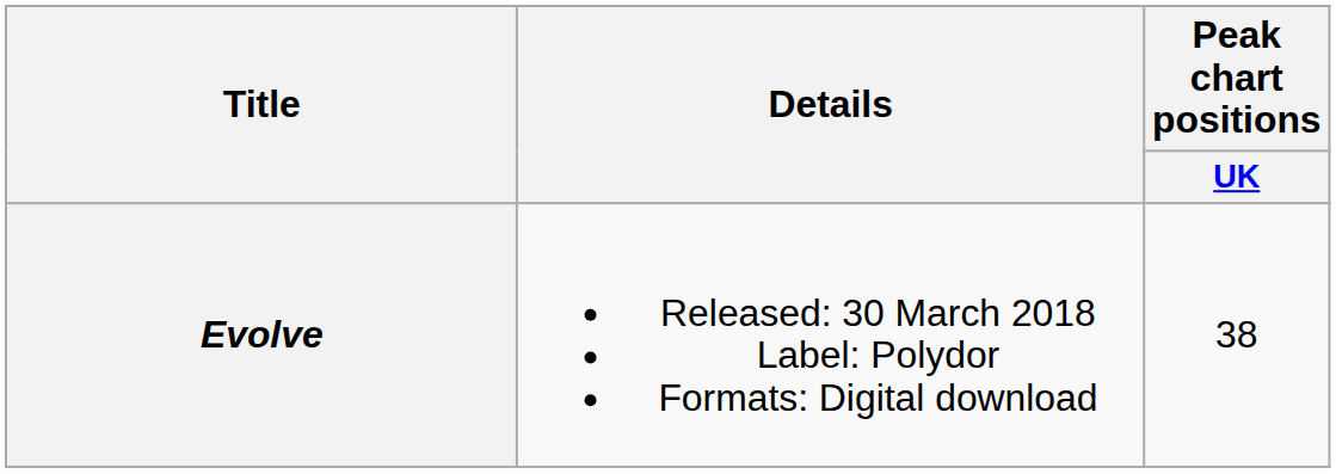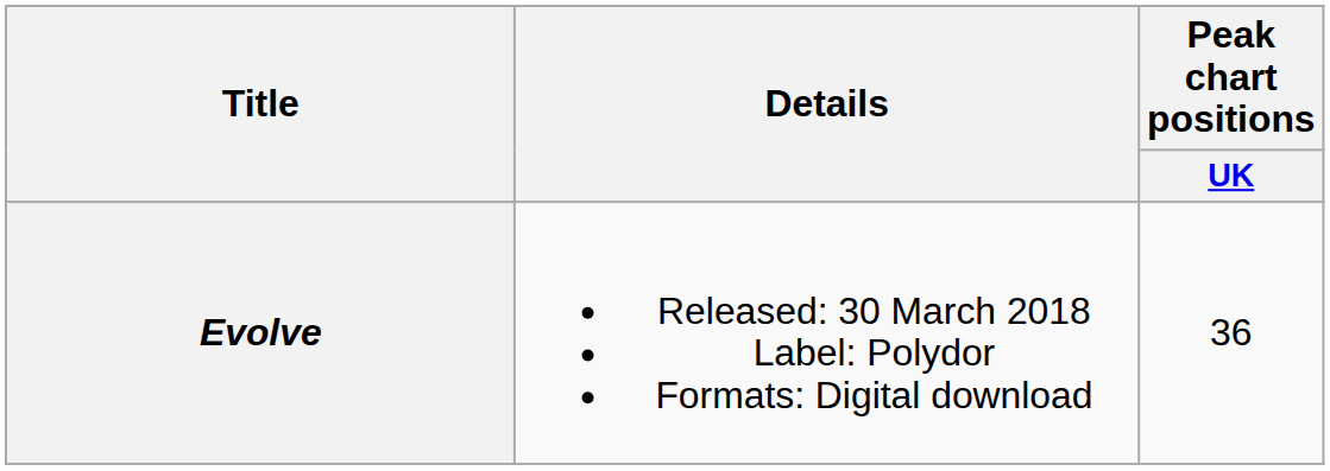Evolve | Peak chart positions / UK: 38 -> 36
